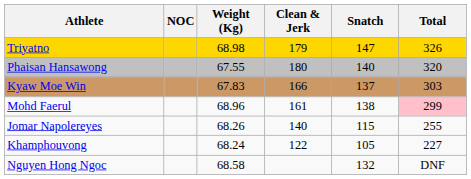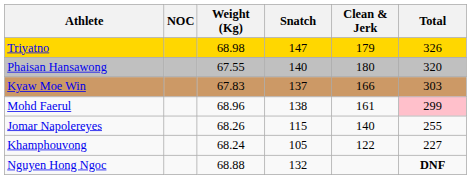columns swapped: Snatch <-> Clean & Jerk
Nguyen Hong Ngoc | Weight (Kg): 68.58 -> 68.88
Nguyen Hong Ngoc | Total: normal -> bold
